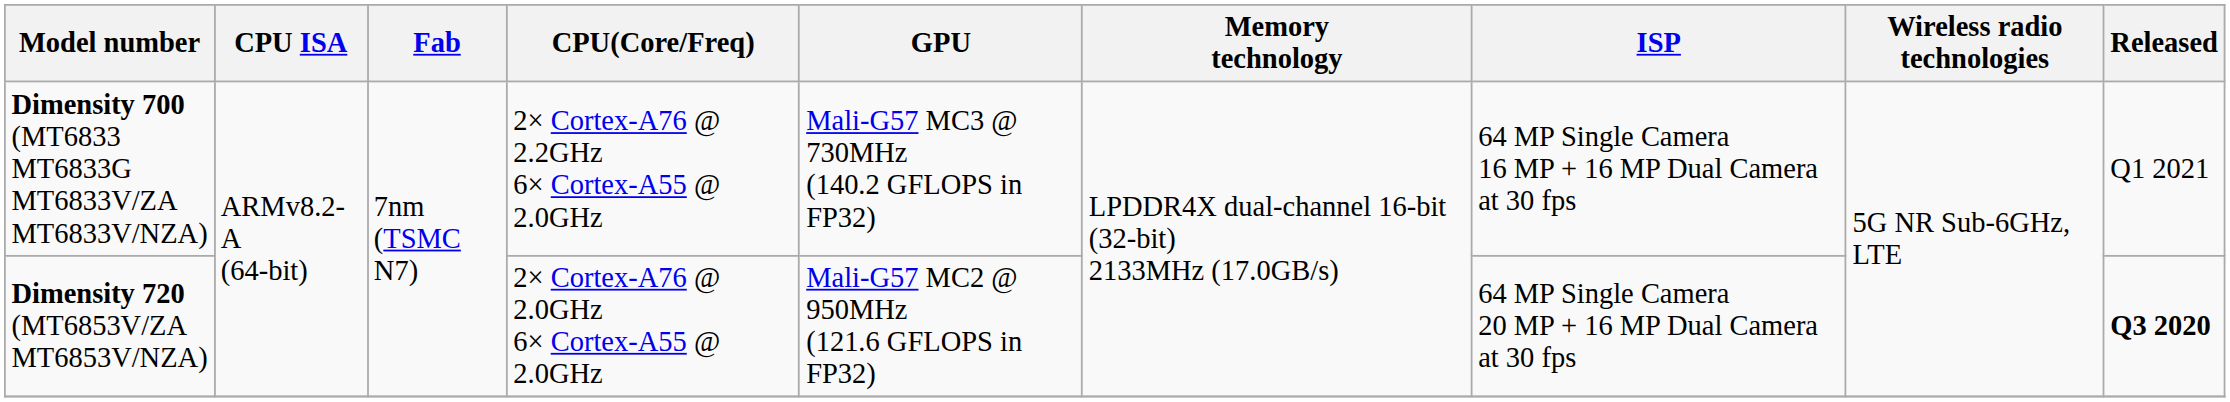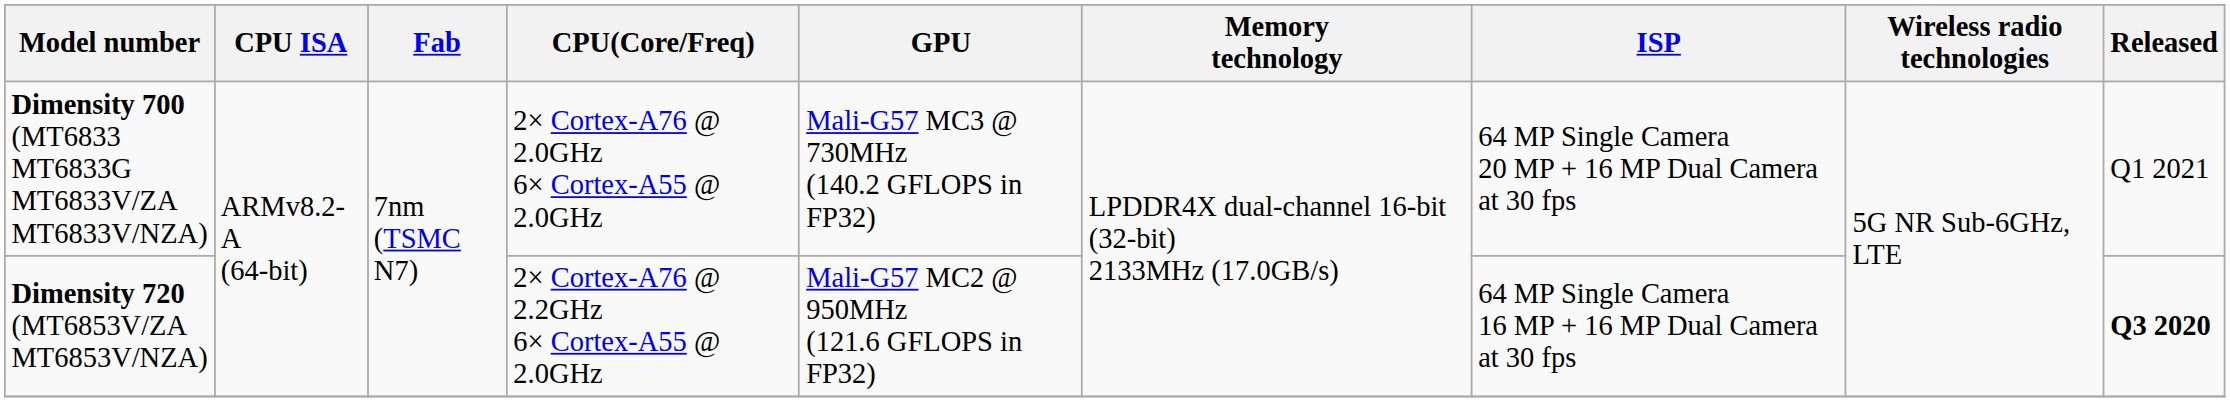Dimensity 700 (MT6833 MT6833G MT6833V/ZA MT6833V/NZA) | CPU(Core/Freq): 2× Cortex-A76 @ 2.2GHz 6× Cortex-A55 @ 2.0GHz -> 2× Cortex-A76 @ 2.0GHz 6× Cortex-A55 @ 2.0GHz
Dimensity 700 (MT6833 MT6833G MT6833V/ZA MT6833V/NZA) | ISP: 64 MP Single Camera 16 MP + 16 MP Dual Camera at 30 fps -> 64 MP Single Camera 20 MP + 16 MP Dual Camera at 30 fps
Dimensity 720 (MT6853V/ZA MT6853V/NZA) | CPU(Core/Freq): 2× Cortex-A76 @ 2.0GHz 6× Cortex-A55 @ 2.0GHz -> 2× Cortex-A76 @ 2.2GHz 6× Cortex-A55 @ 2.0GHz
Dimensity 720 (MT6853V/ZA MT6853V/NZA) | ISP: 64 MP Single Camera 20 MP + 16 MP Dual Camera at 30 fps -> 64 MP Single Camera 16 MP + 16 MP Dual Camera at 30 fps
